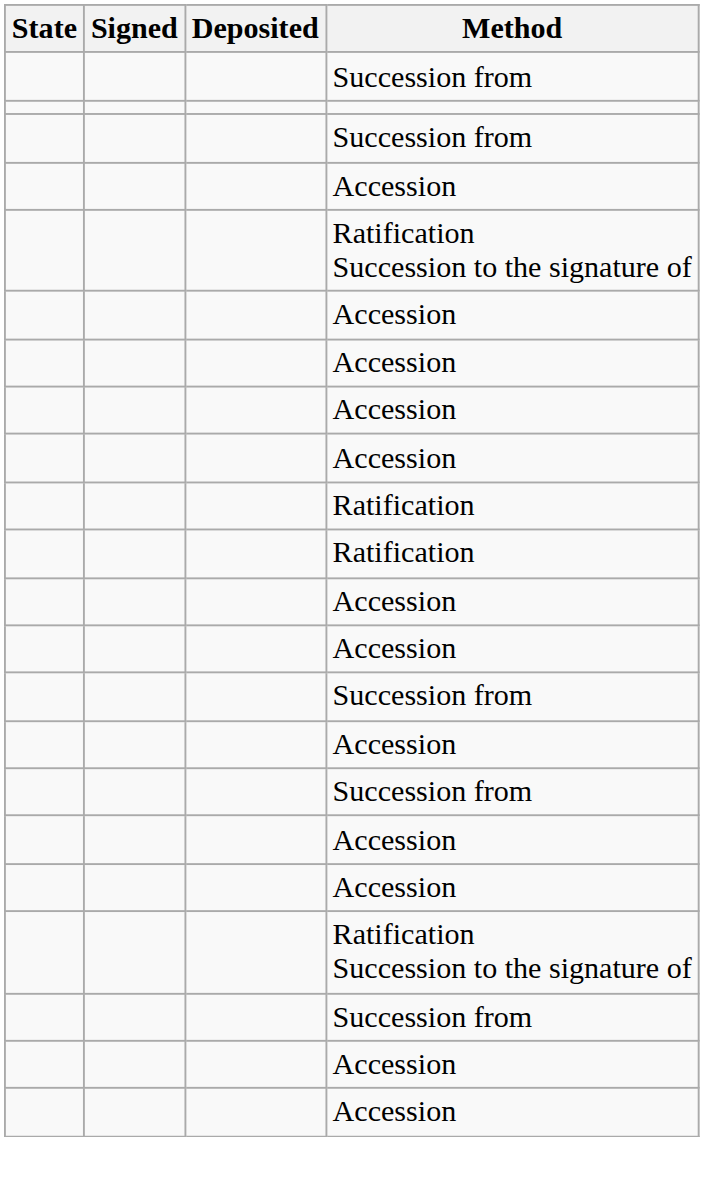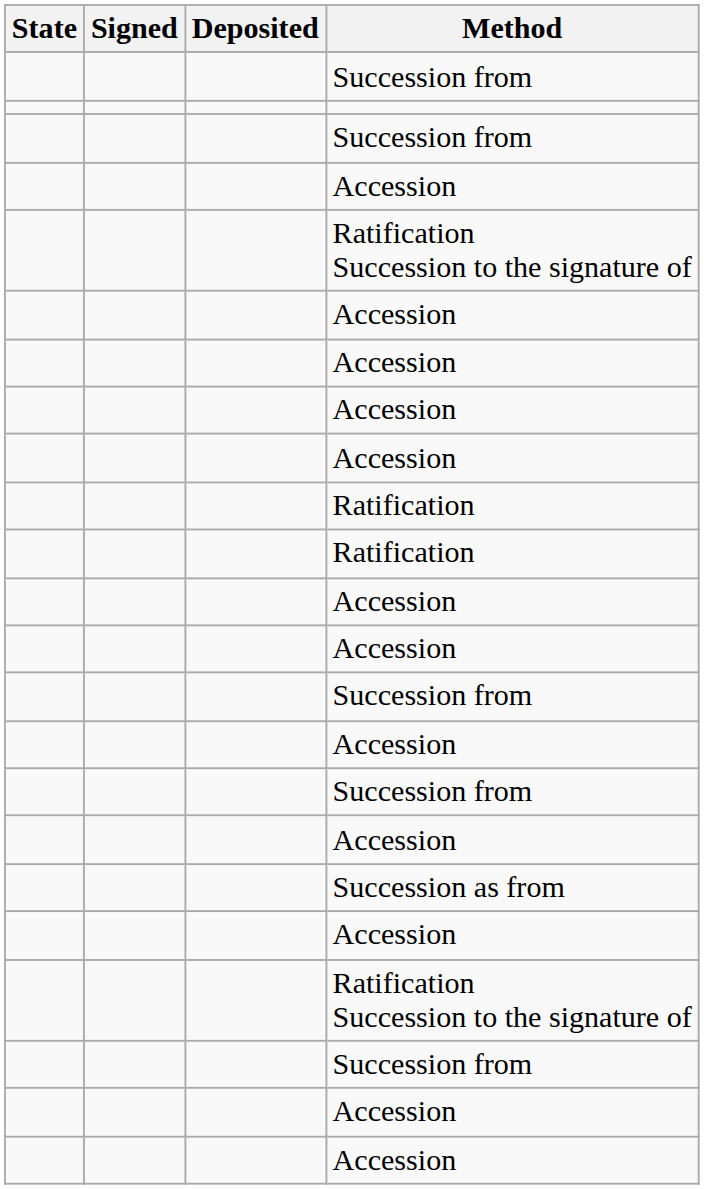+ row: Succession as from
